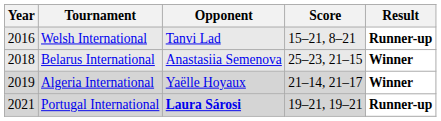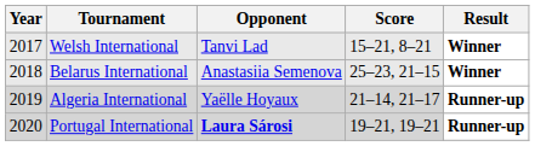Welsh International | Year: 2016 -> 2017
Welsh International | Result: Runner-up -> Winner
Algeria International | Result: Winner -> Runner-up
Portugal International | Year: 2021 -> 2020
